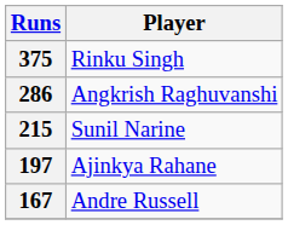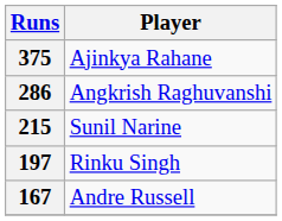375 | Player: Rinku Singh -> Ajinkya Rahane
197 | Player: Ajinkya Rahane -> Rinku Singh
